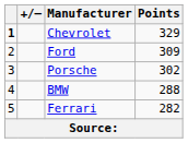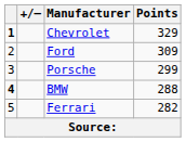Porsche | Points: 302 -> 299
BMW | column 1: normal -> bold
